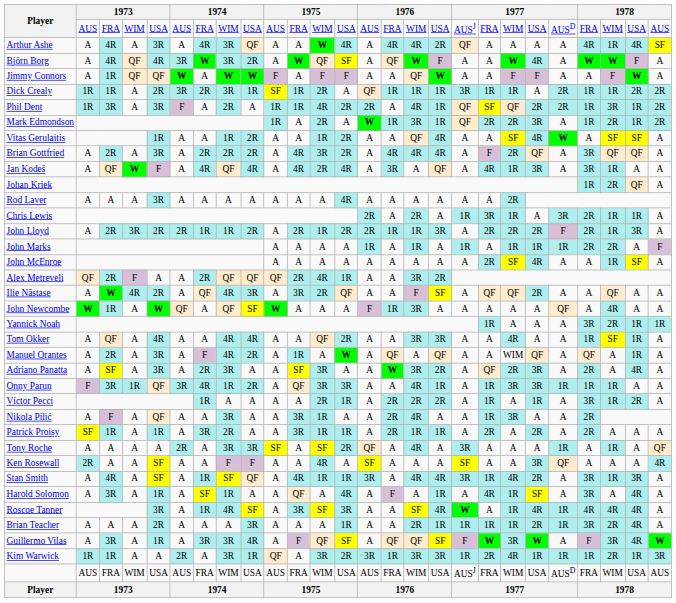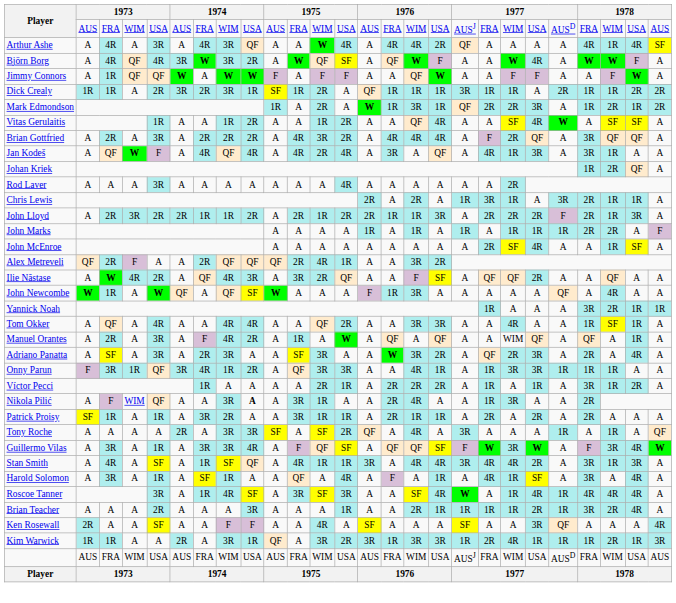- row: Phil Dent | 1R | 3R | A | 3R | F | A | 2R | A | 1R | 1R | 4R | 2R | 2R | A | 4R | 1R | QF | SF | QF | 2R | 2R | 1R | 3R | 1R | 2R
Nikola Pilić | column 4: A -> WIM
Nikola Pilić | column 9: normal -> bold
rows swapped: Ken Rosewall <-> Guillermo Vilas
Stan Smith | column 19: 1R -> 4R
